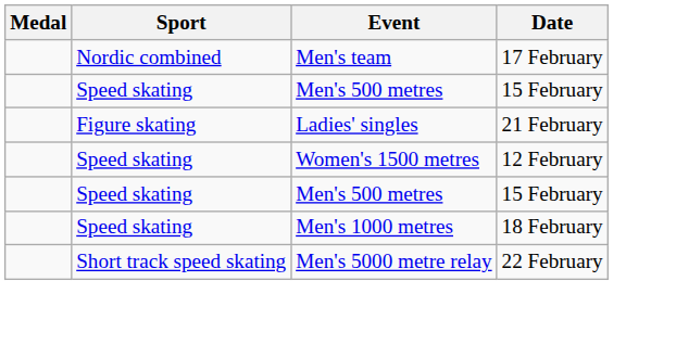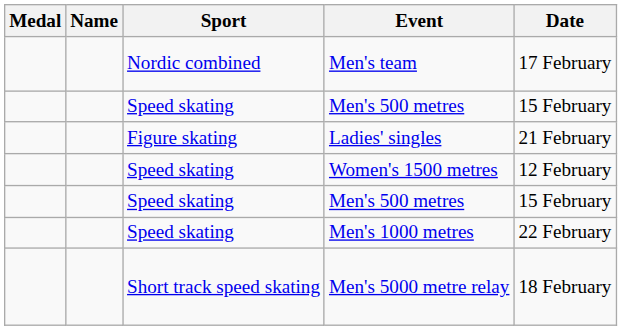+ column: Name
Men's 1000 metres | Date: 18 February -> 22 February
Men's 5000 metre relay | Date: 22 February -> 18 February
